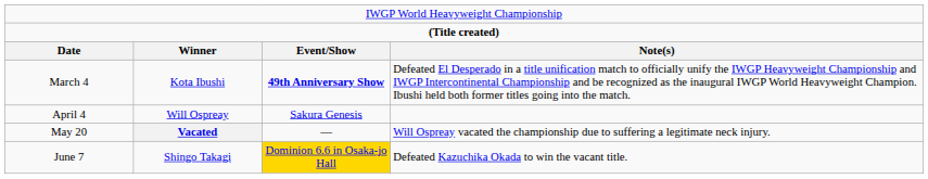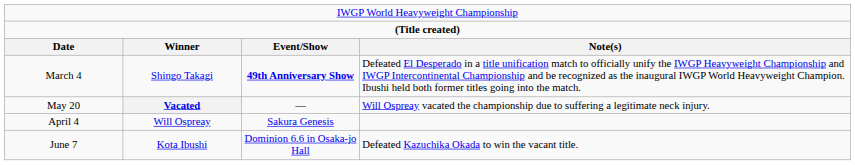March 4 | column 2: Kota Ibushi -> Shingo Takagi
rows swapped: April 4 <-> May 20
June 7 | column 2: Shingo Takagi -> Kota Ibushi
June 7 | column 3: gold background -> no background
